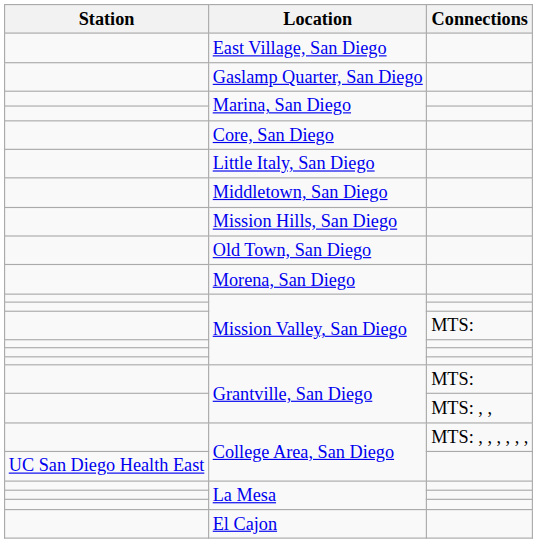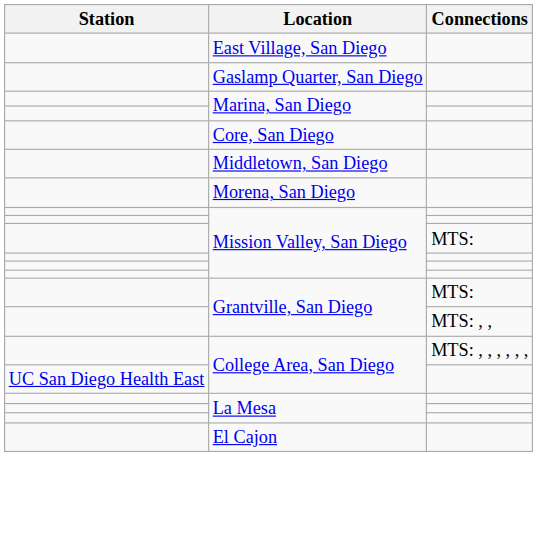- row: Little Italy, San Diego
- row: Mission Hills, San Diego
- row: Old Town, San Diego
